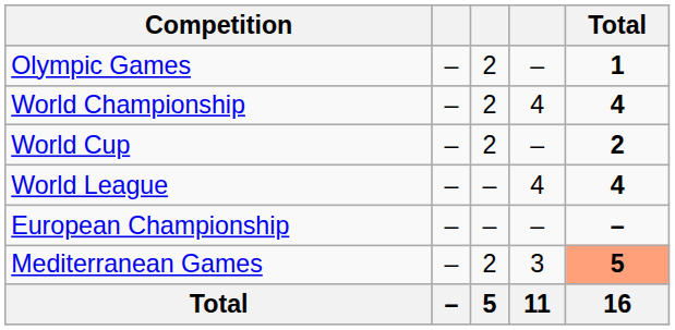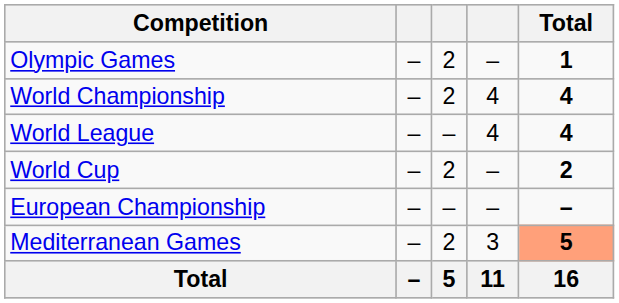rows swapped: World Cup <-> World League
